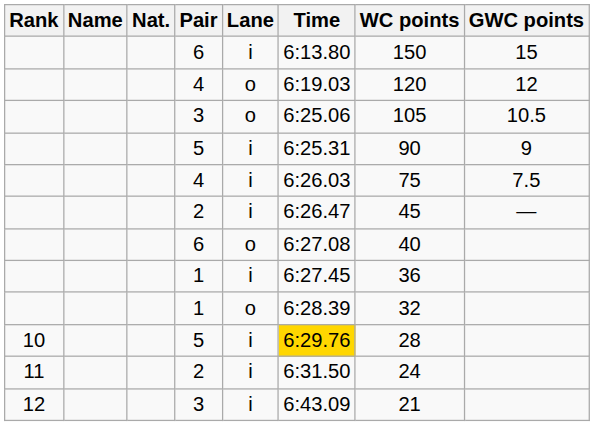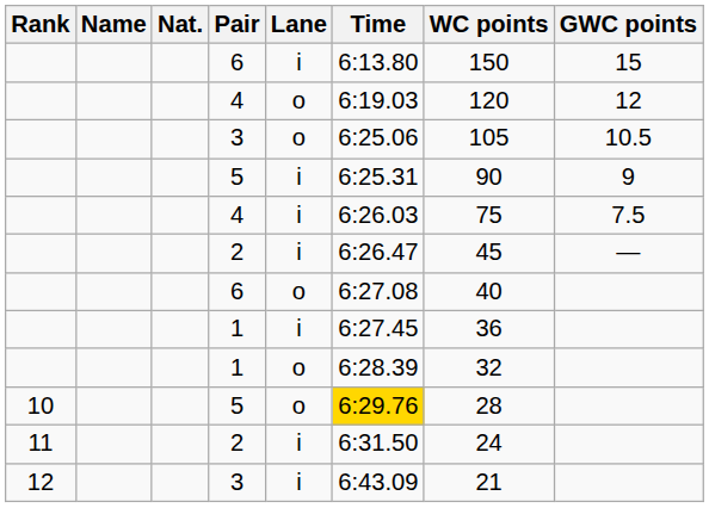10 / 5 | Lane: i -> o
